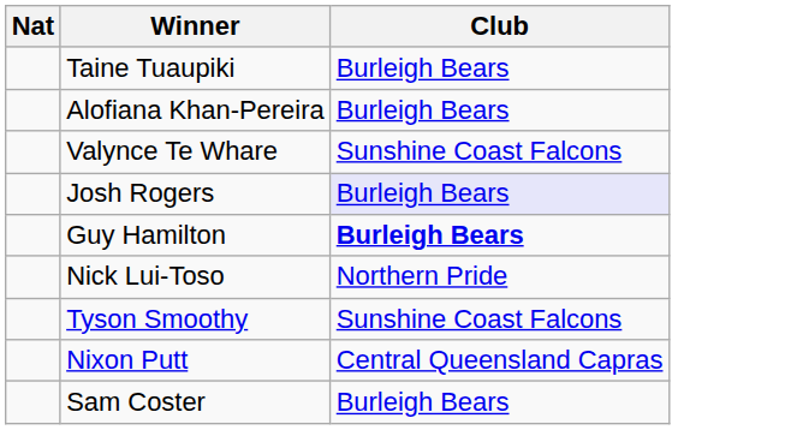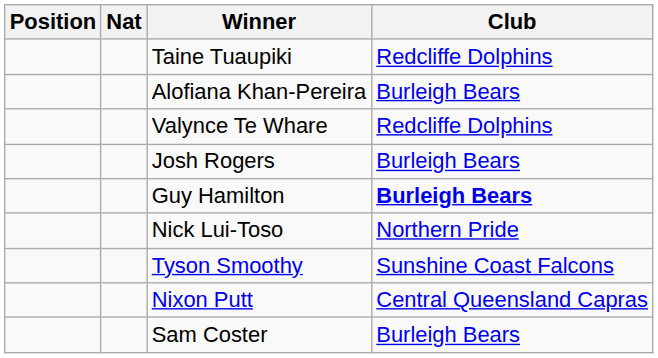+ column: Position
Taine Tuaupiki | Club: Burleigh Bears -> Redcliffe Dolphins
Valynce Te Whare | Club: Sunshine Coast Falcons -> Redcliffe Dolphins
Josh Rogers | Club: lavender background -> no background
